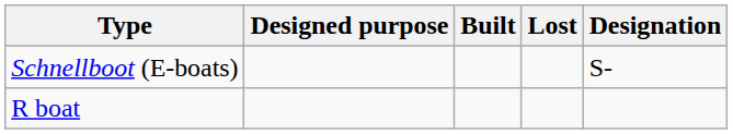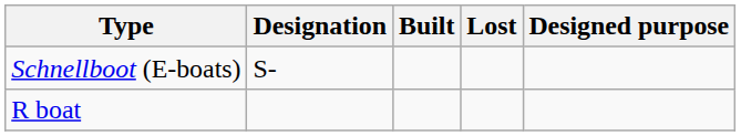columns swapped: Designation <-> Designed purpose
